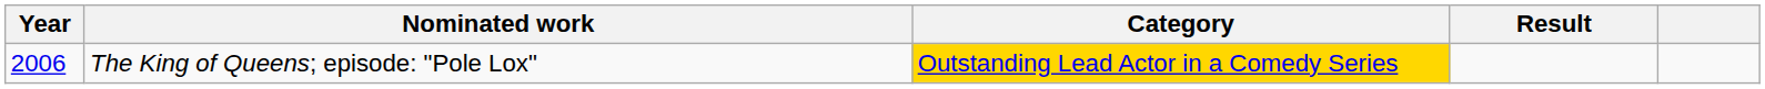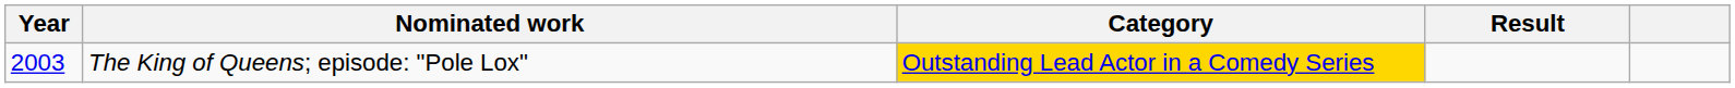The King of Queens; episode: "Pole Lox" | Year: 2006 -> 2003
